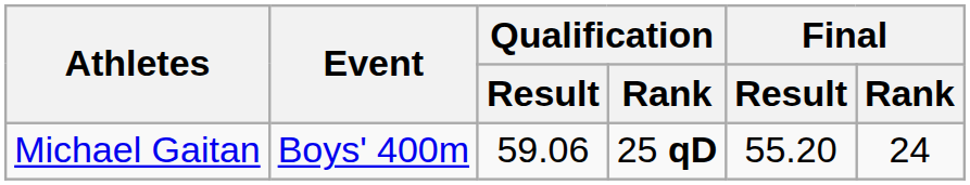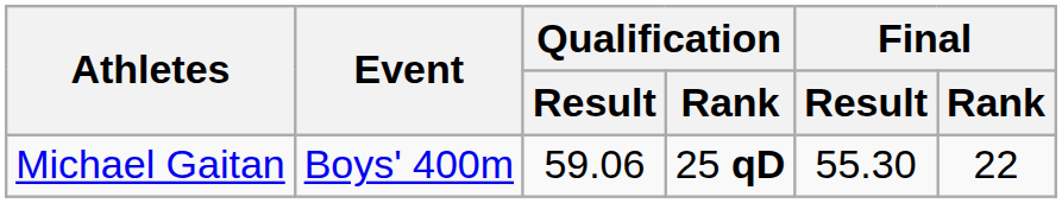Michael Gaitan | Final / Result: 55.20 -> 55.30
Michael Gaitan | Final / Rank: 24 -> 22
